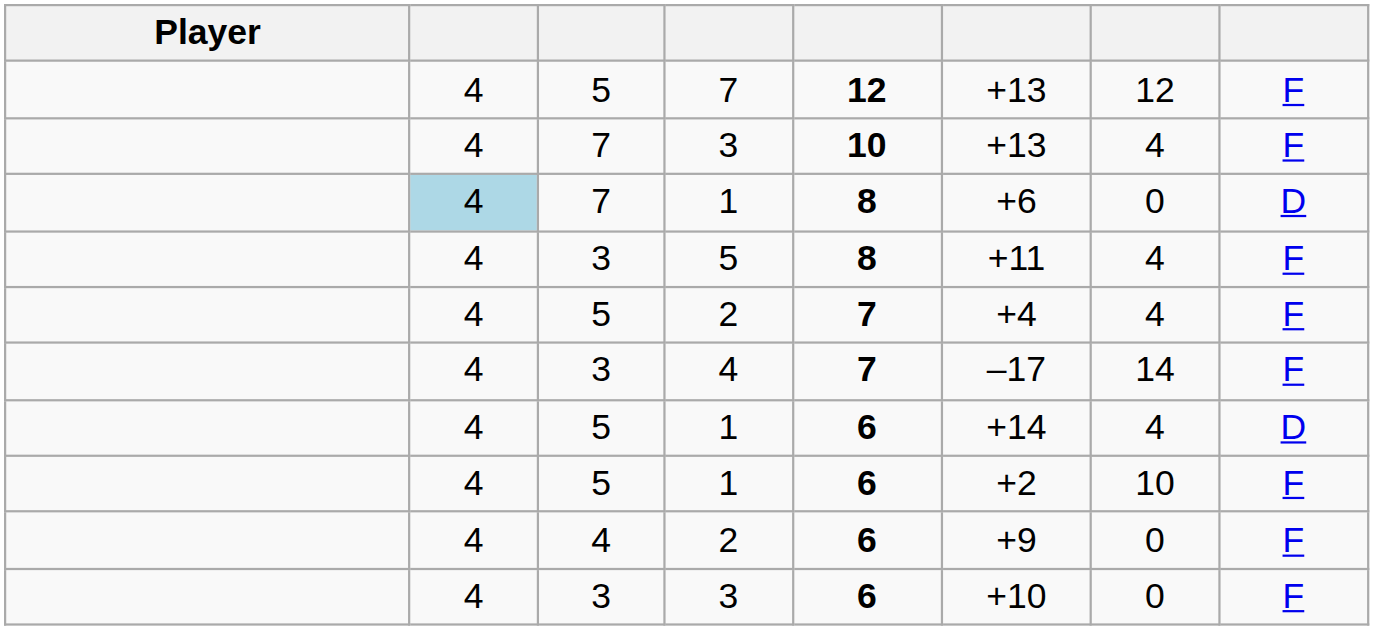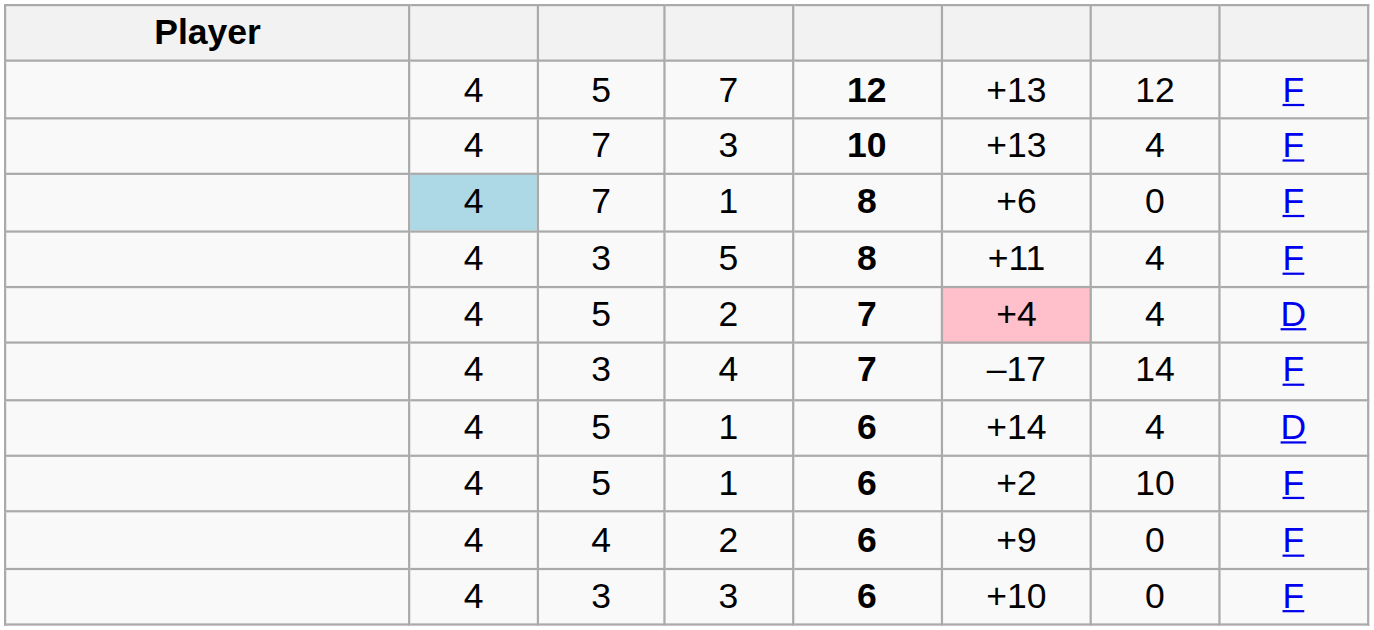7 / 1 | column 8: D -> F
5 / 2 | column 6: no background -> pink background
5 / 2 | column 8: F -> D
